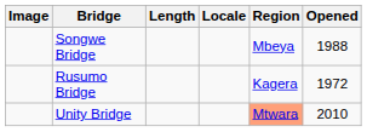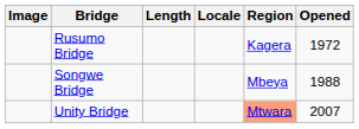rows swapped: Rusumo Bridge <-> Songwe Bridge
Unity Bridge | Opened: 2010 -> 2007
